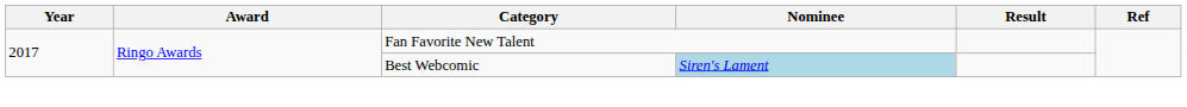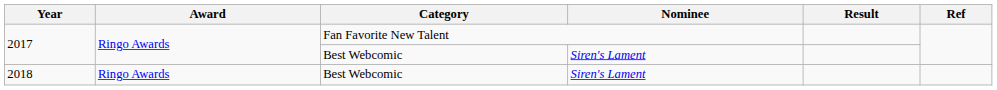2017 / Best Webcomic | Nominee: lightblue background -> no background
+ row: 2018 | Ringo Awards | Best Webcomic | Siren's Lament
